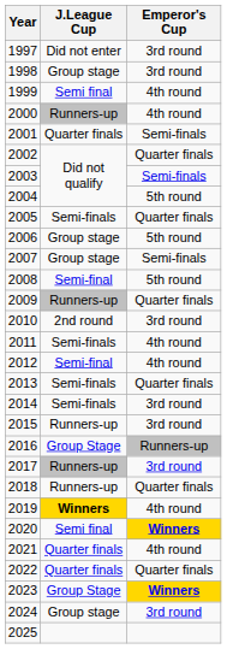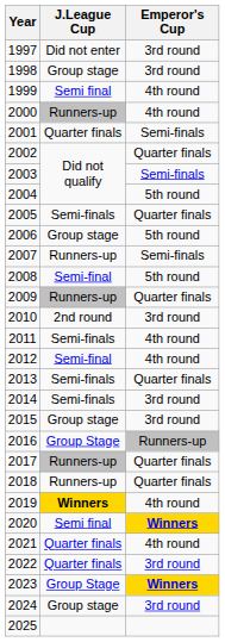2007 | J.League Cup: Group stage -> Runners-up
2015 | J.League Cup: Runners-up -> Group stage
2017 | Emperor's Cup: 3rd round -> Quarter finals
2022 | Emperor's Cup: Quarter finals -> 3rd round
